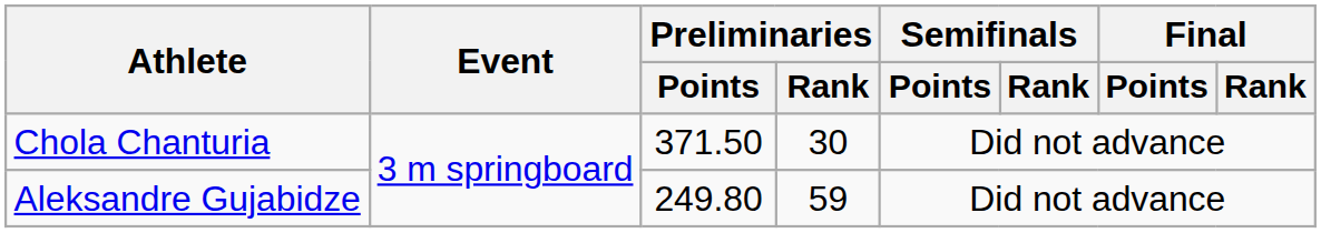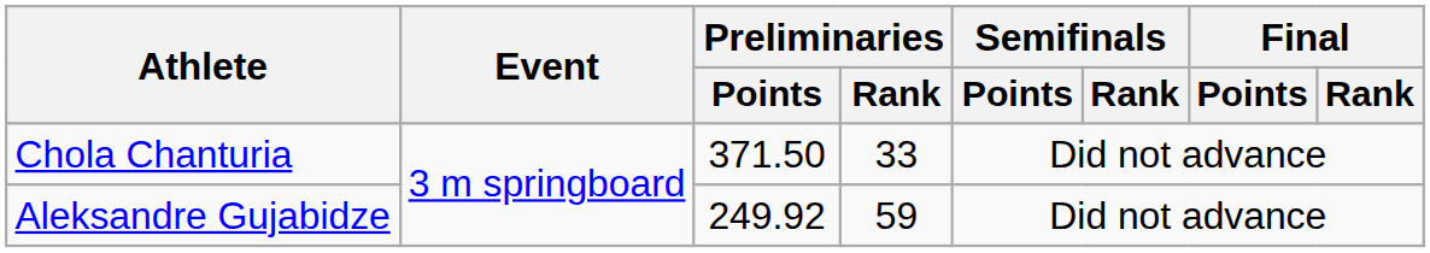Chola Chanturia | Preliminaries / Rank: 30 -> 33
Aleksandre Gujabidze | Preliminaries / Points: 249.80 -> 249.92
